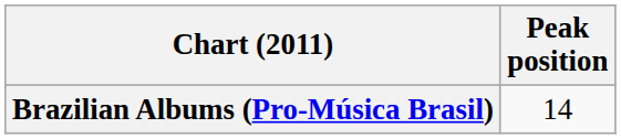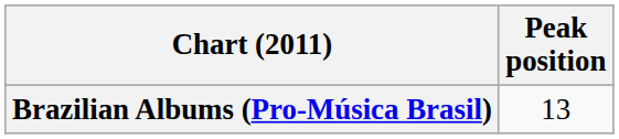Brazilian Albums (Pro-Música Brasil) | Peak position: 14 -> 13
